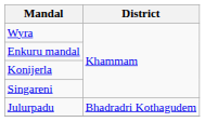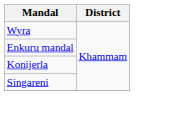- row: Julurpadu | Bhadradri Kothagudem
